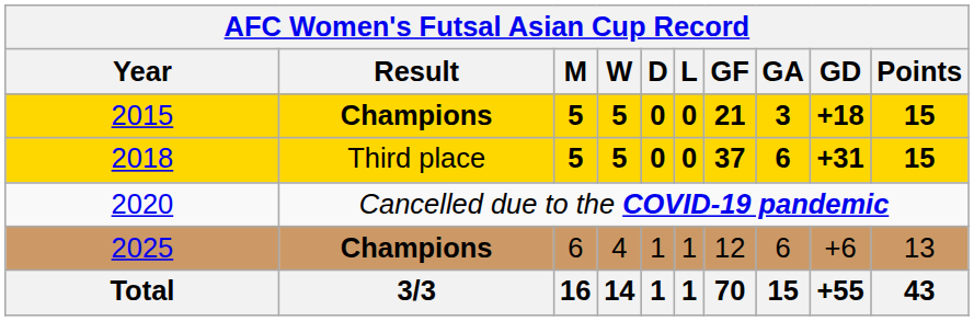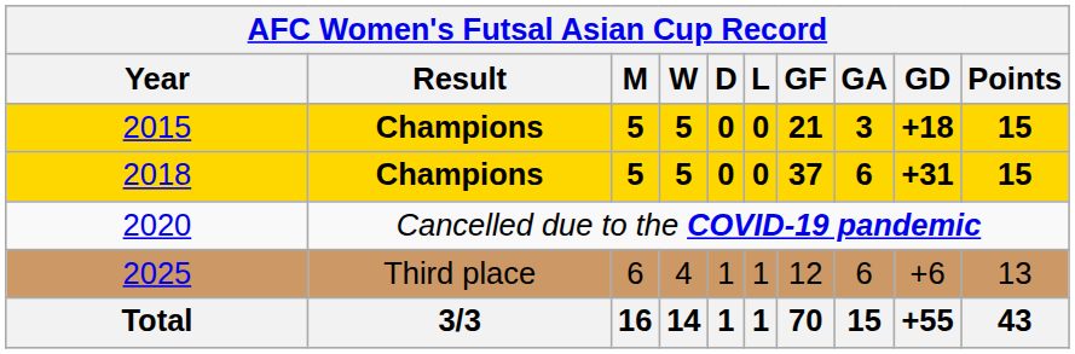2018 | Result: Third place -> Champions
2025 | Result: Champions -> Third place
